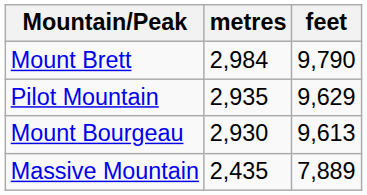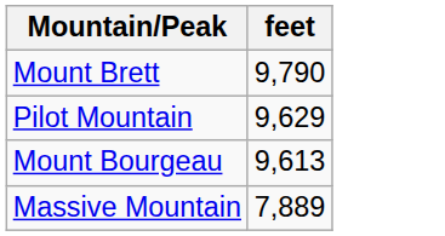- column: metres | 2,984 | 2,935 | 2,930 | 2,435
